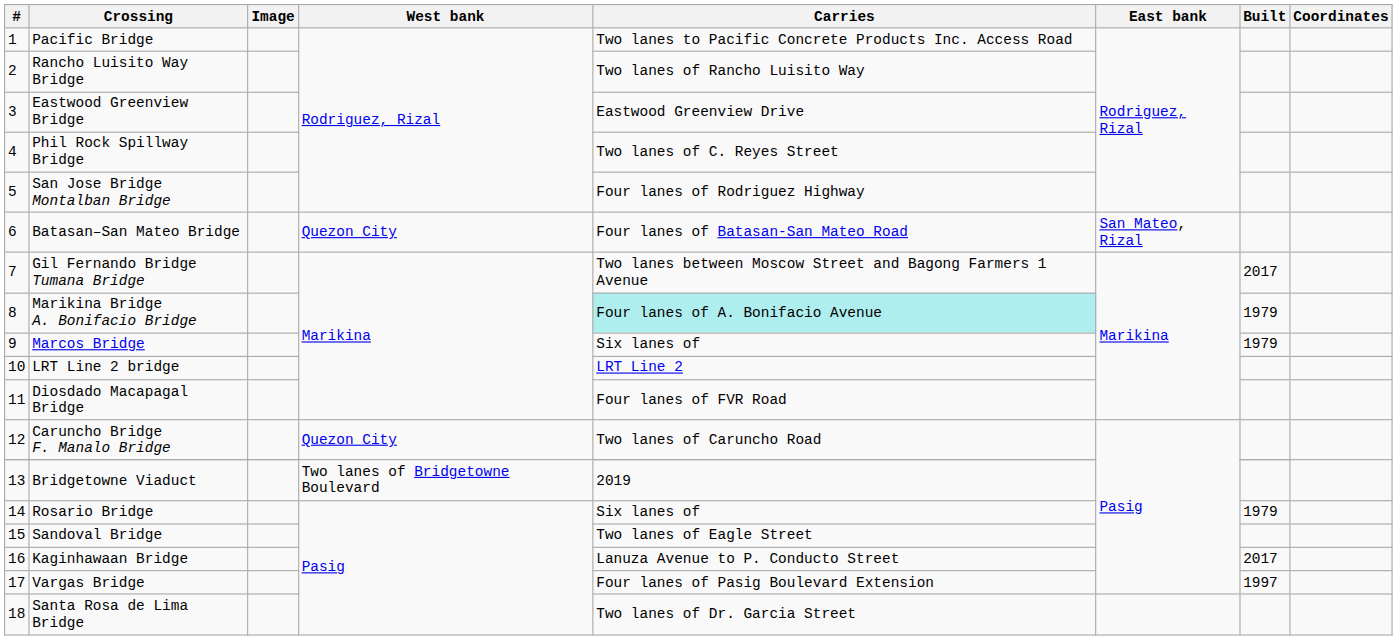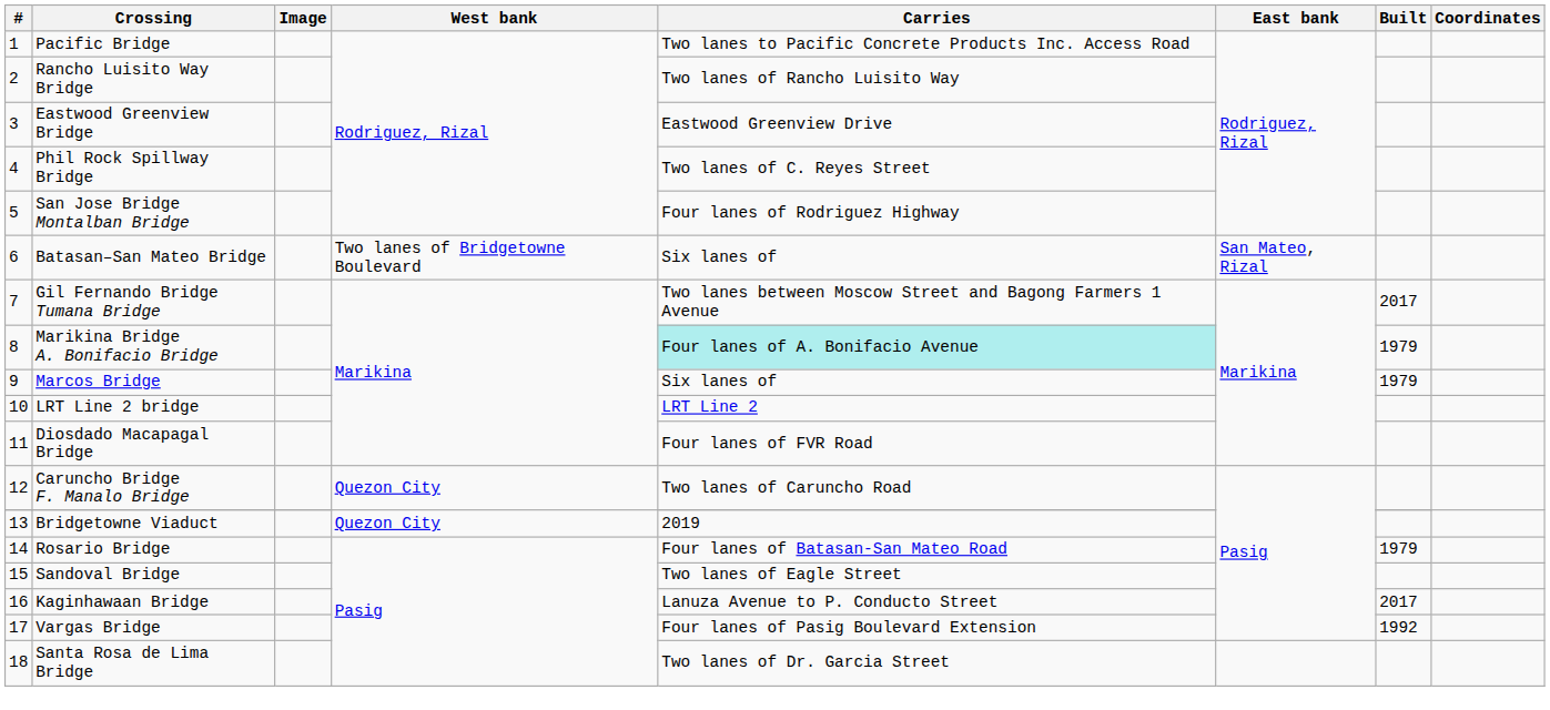Batasan–San Mateo Bridge | West bank: Quezon City -> Two lanes of Bridgetowne Boulevard
Batasan–San Mateo Bridge | Carries: Four lanes of Batasan-San Mateo Road -> Six lanes of
Bridgetowne Viaduct | West bank: Two lanes of Bridgetowne Boulevard -> Quezon City
Rosario Bridge | Carries: Six lanes of -> Four lanes of Batasan-San Mateo Road
Vargas Bridge | Built: 1997 -> 1992
